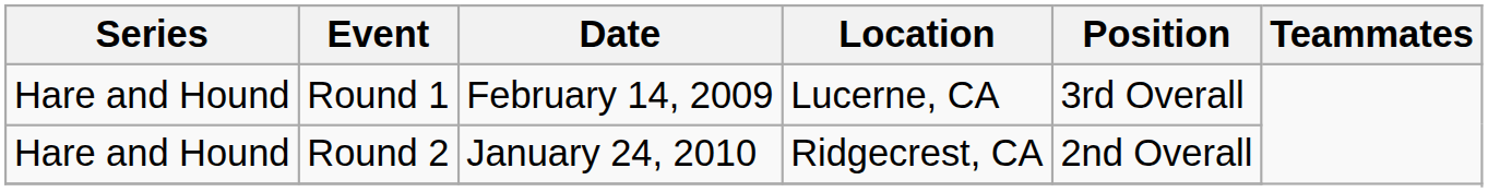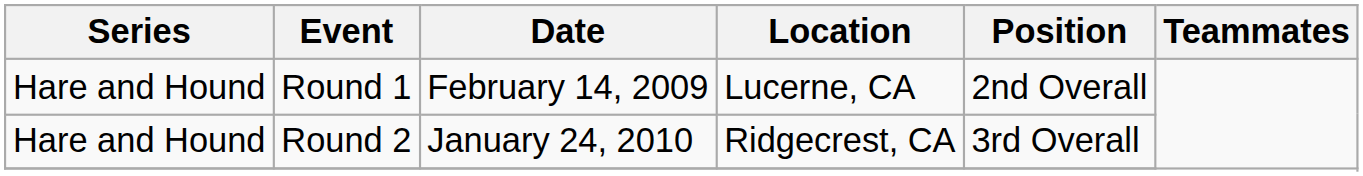Round 1 | Position: 3rd Overall -> 2nd Overall
Round 2 | Position: 2nd Overall -> 3rd Overall
